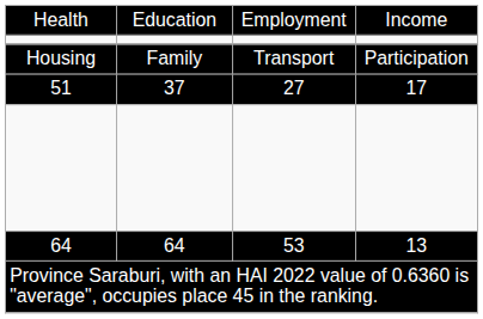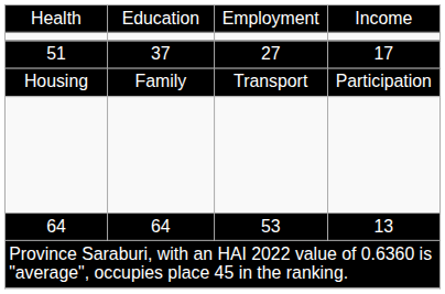rows swapped: 51 <-> Housing
